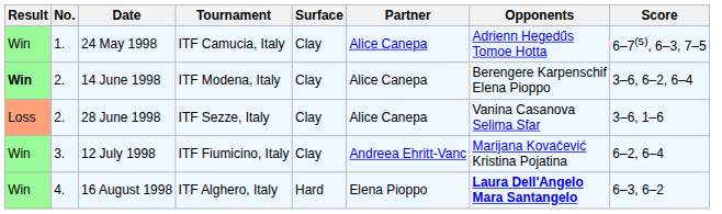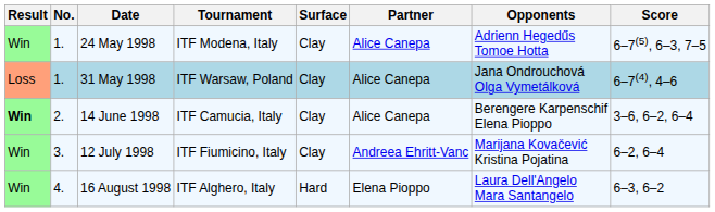24 May 1998 | Tournament: ITF Camucia, Italy -> ITF Modena, Italy
+ row: Loss | 1. | 31 May 1998 | ITF Warsaw, Poland | Clay | Alice Canepa | Jana Ondrouchová Olga Vymetálková | 6–7(4), 4–6
14 June 1998 | Tournament: ITF Modena, Italy -> ITF Camucia, Italy
- row: Loss | 2. | 28 June 1998 | ITF Sezze, Italy | Clay | Alice Canepa | Vanina Casanova Selima Sfar | 3–6, 1–6
16 August 1998 | Opponents: bold -> normal
